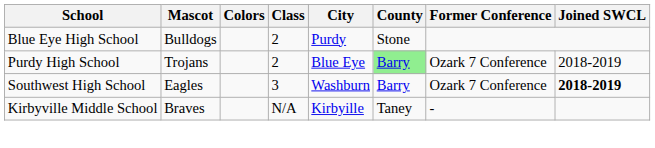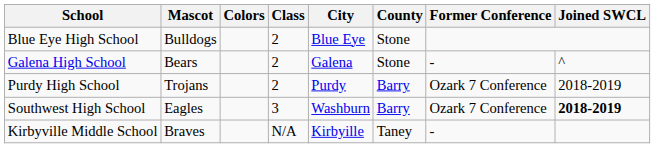Blue Eye High School | City: Purdy -> Blue Eye
+ row: Galena High School | Bears | 2 | Galena | Stone | - | ^
Purdy High School | City: Blue Eye -> Purdy
Purdy High School | County: lightgreen background -> no background
